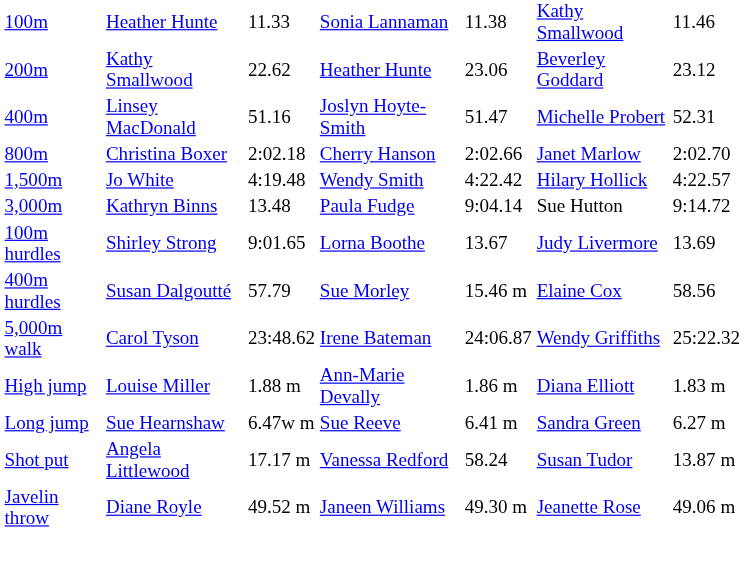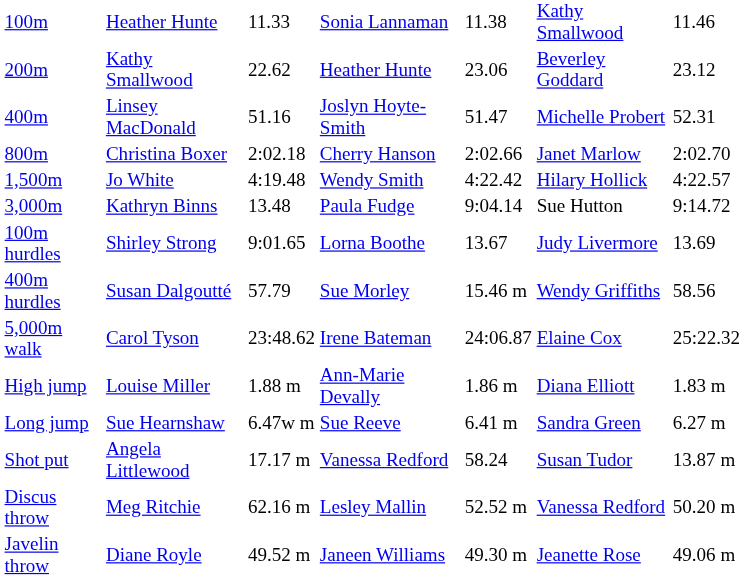400m hurdles | column 6: Elaine Cox -> Wendy Griffiths
5,000m walk | column 6: Wendy Griffiths -> Elaine Cox
+ row: Discus throw | Meg Ritchie | 62.16 m | Lesley Mallin | 52.52 m | Vanessa Redford | 50.20 m
